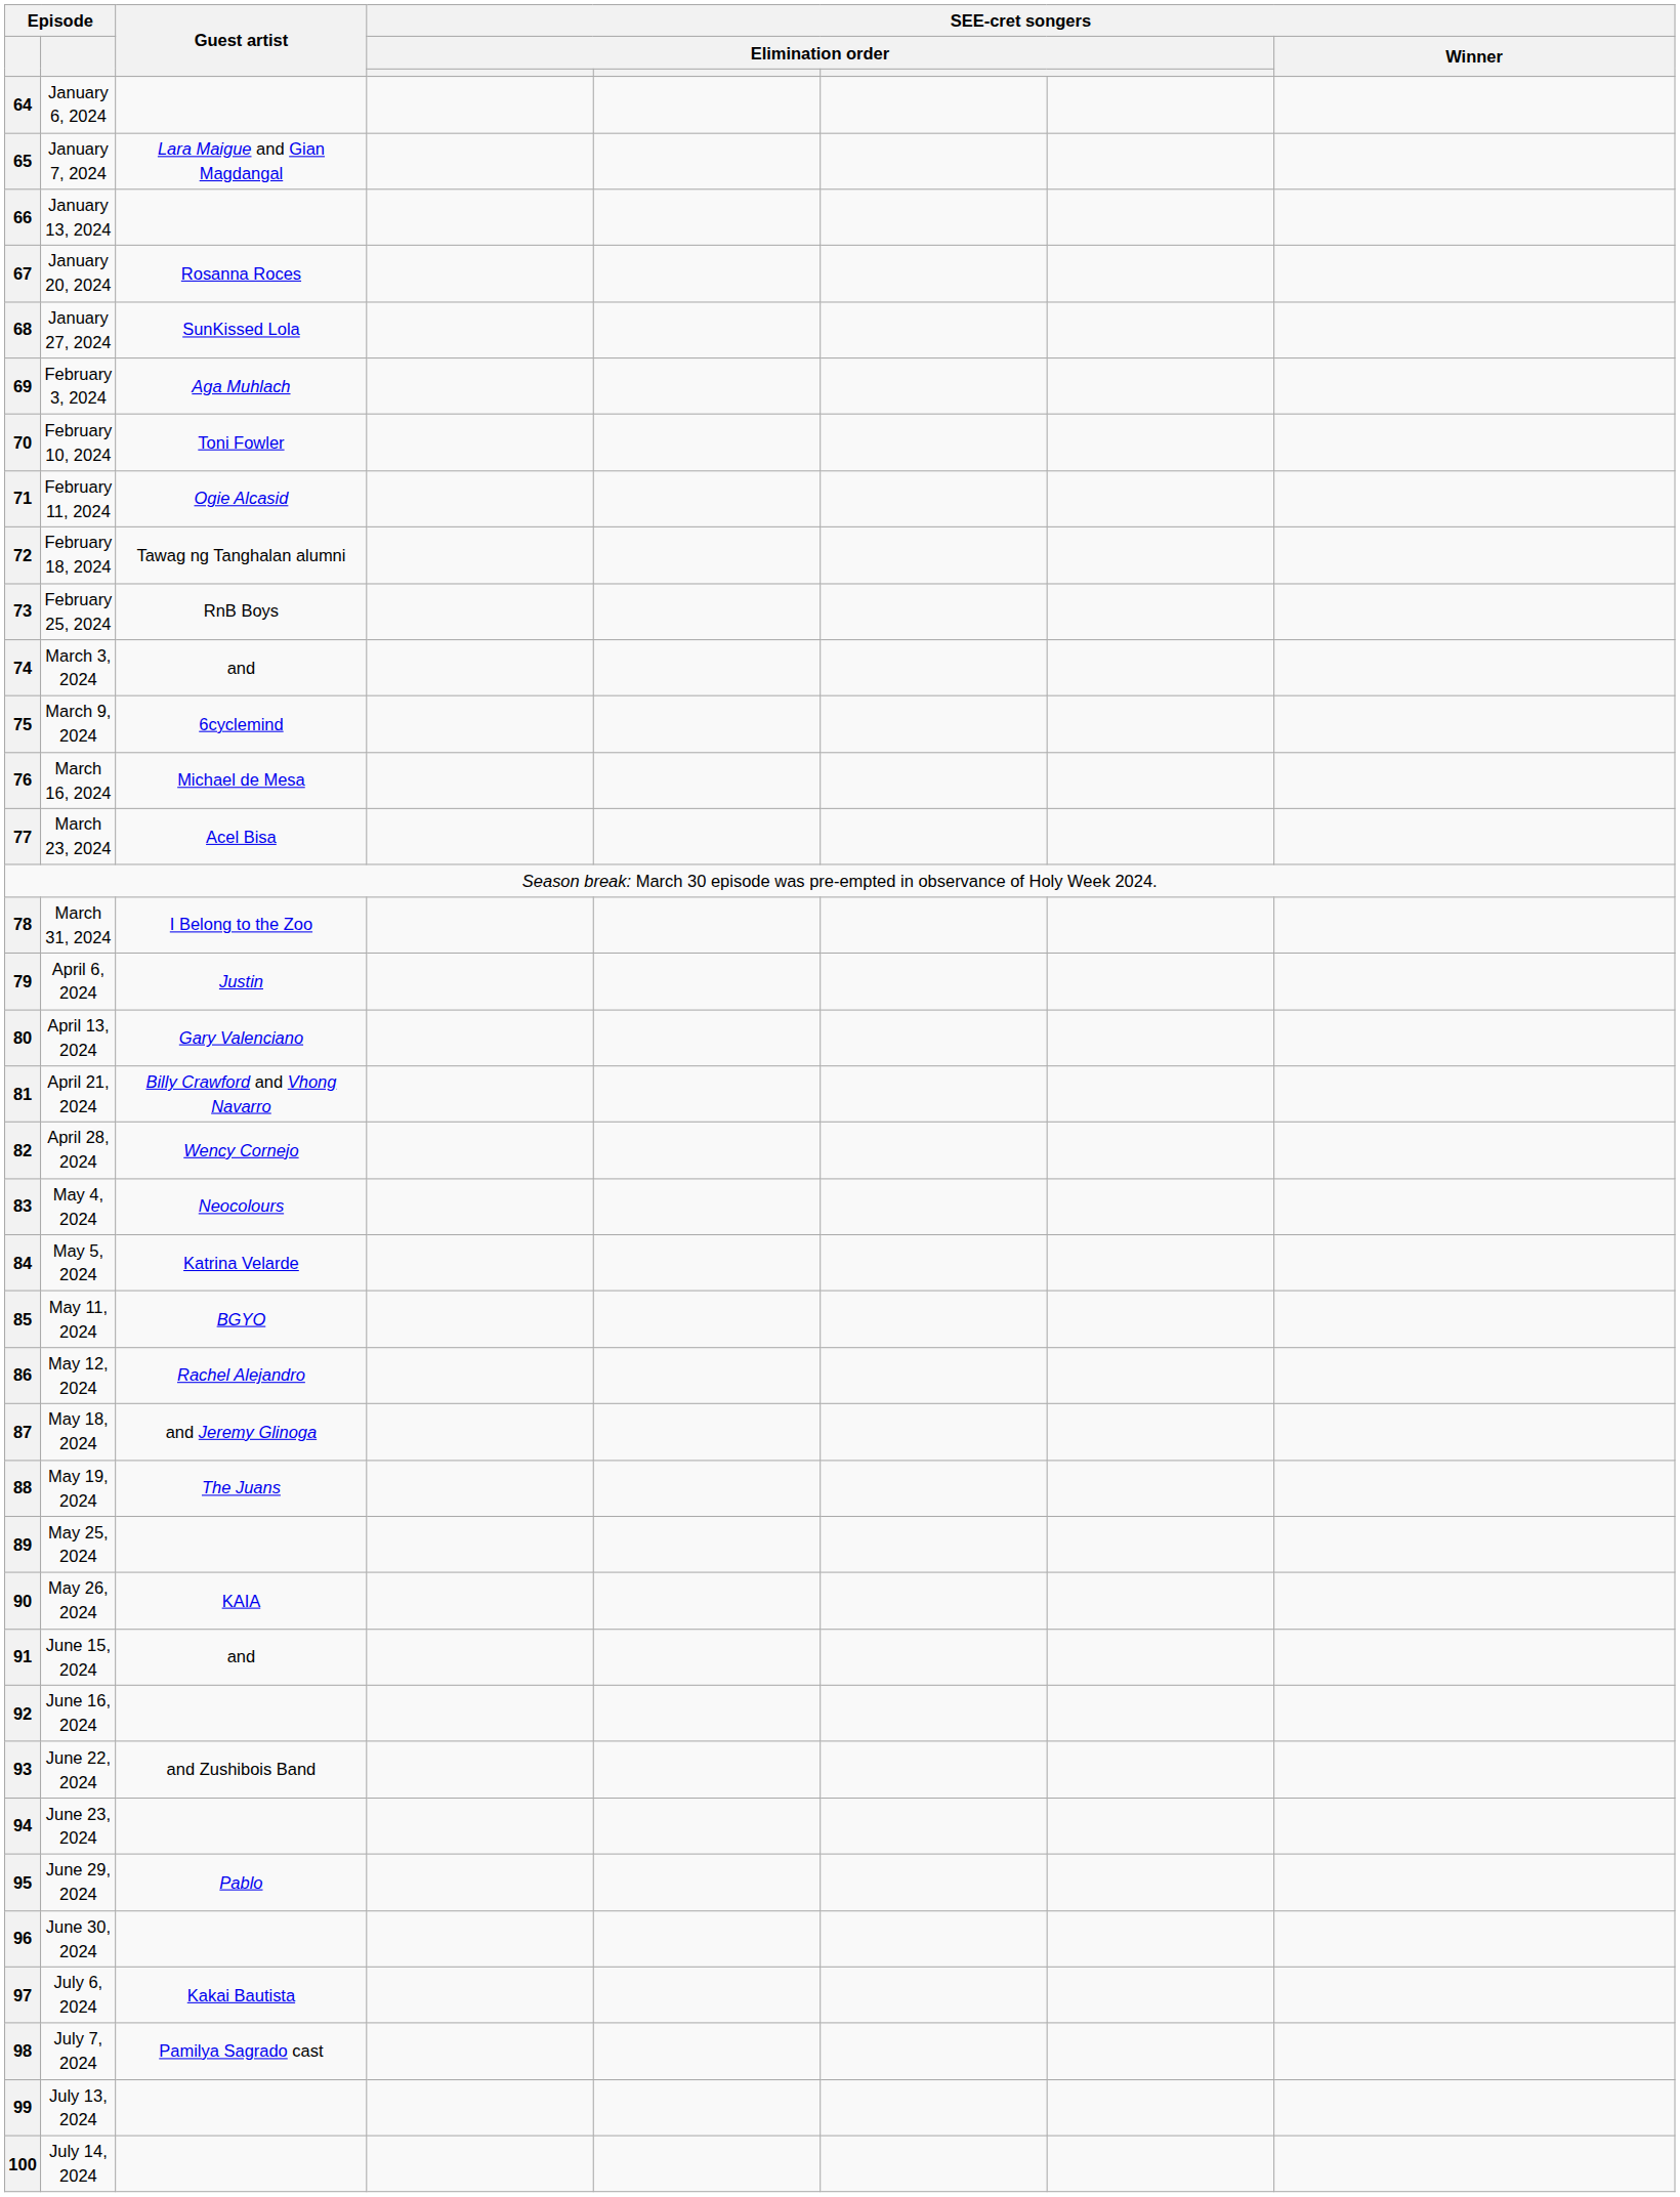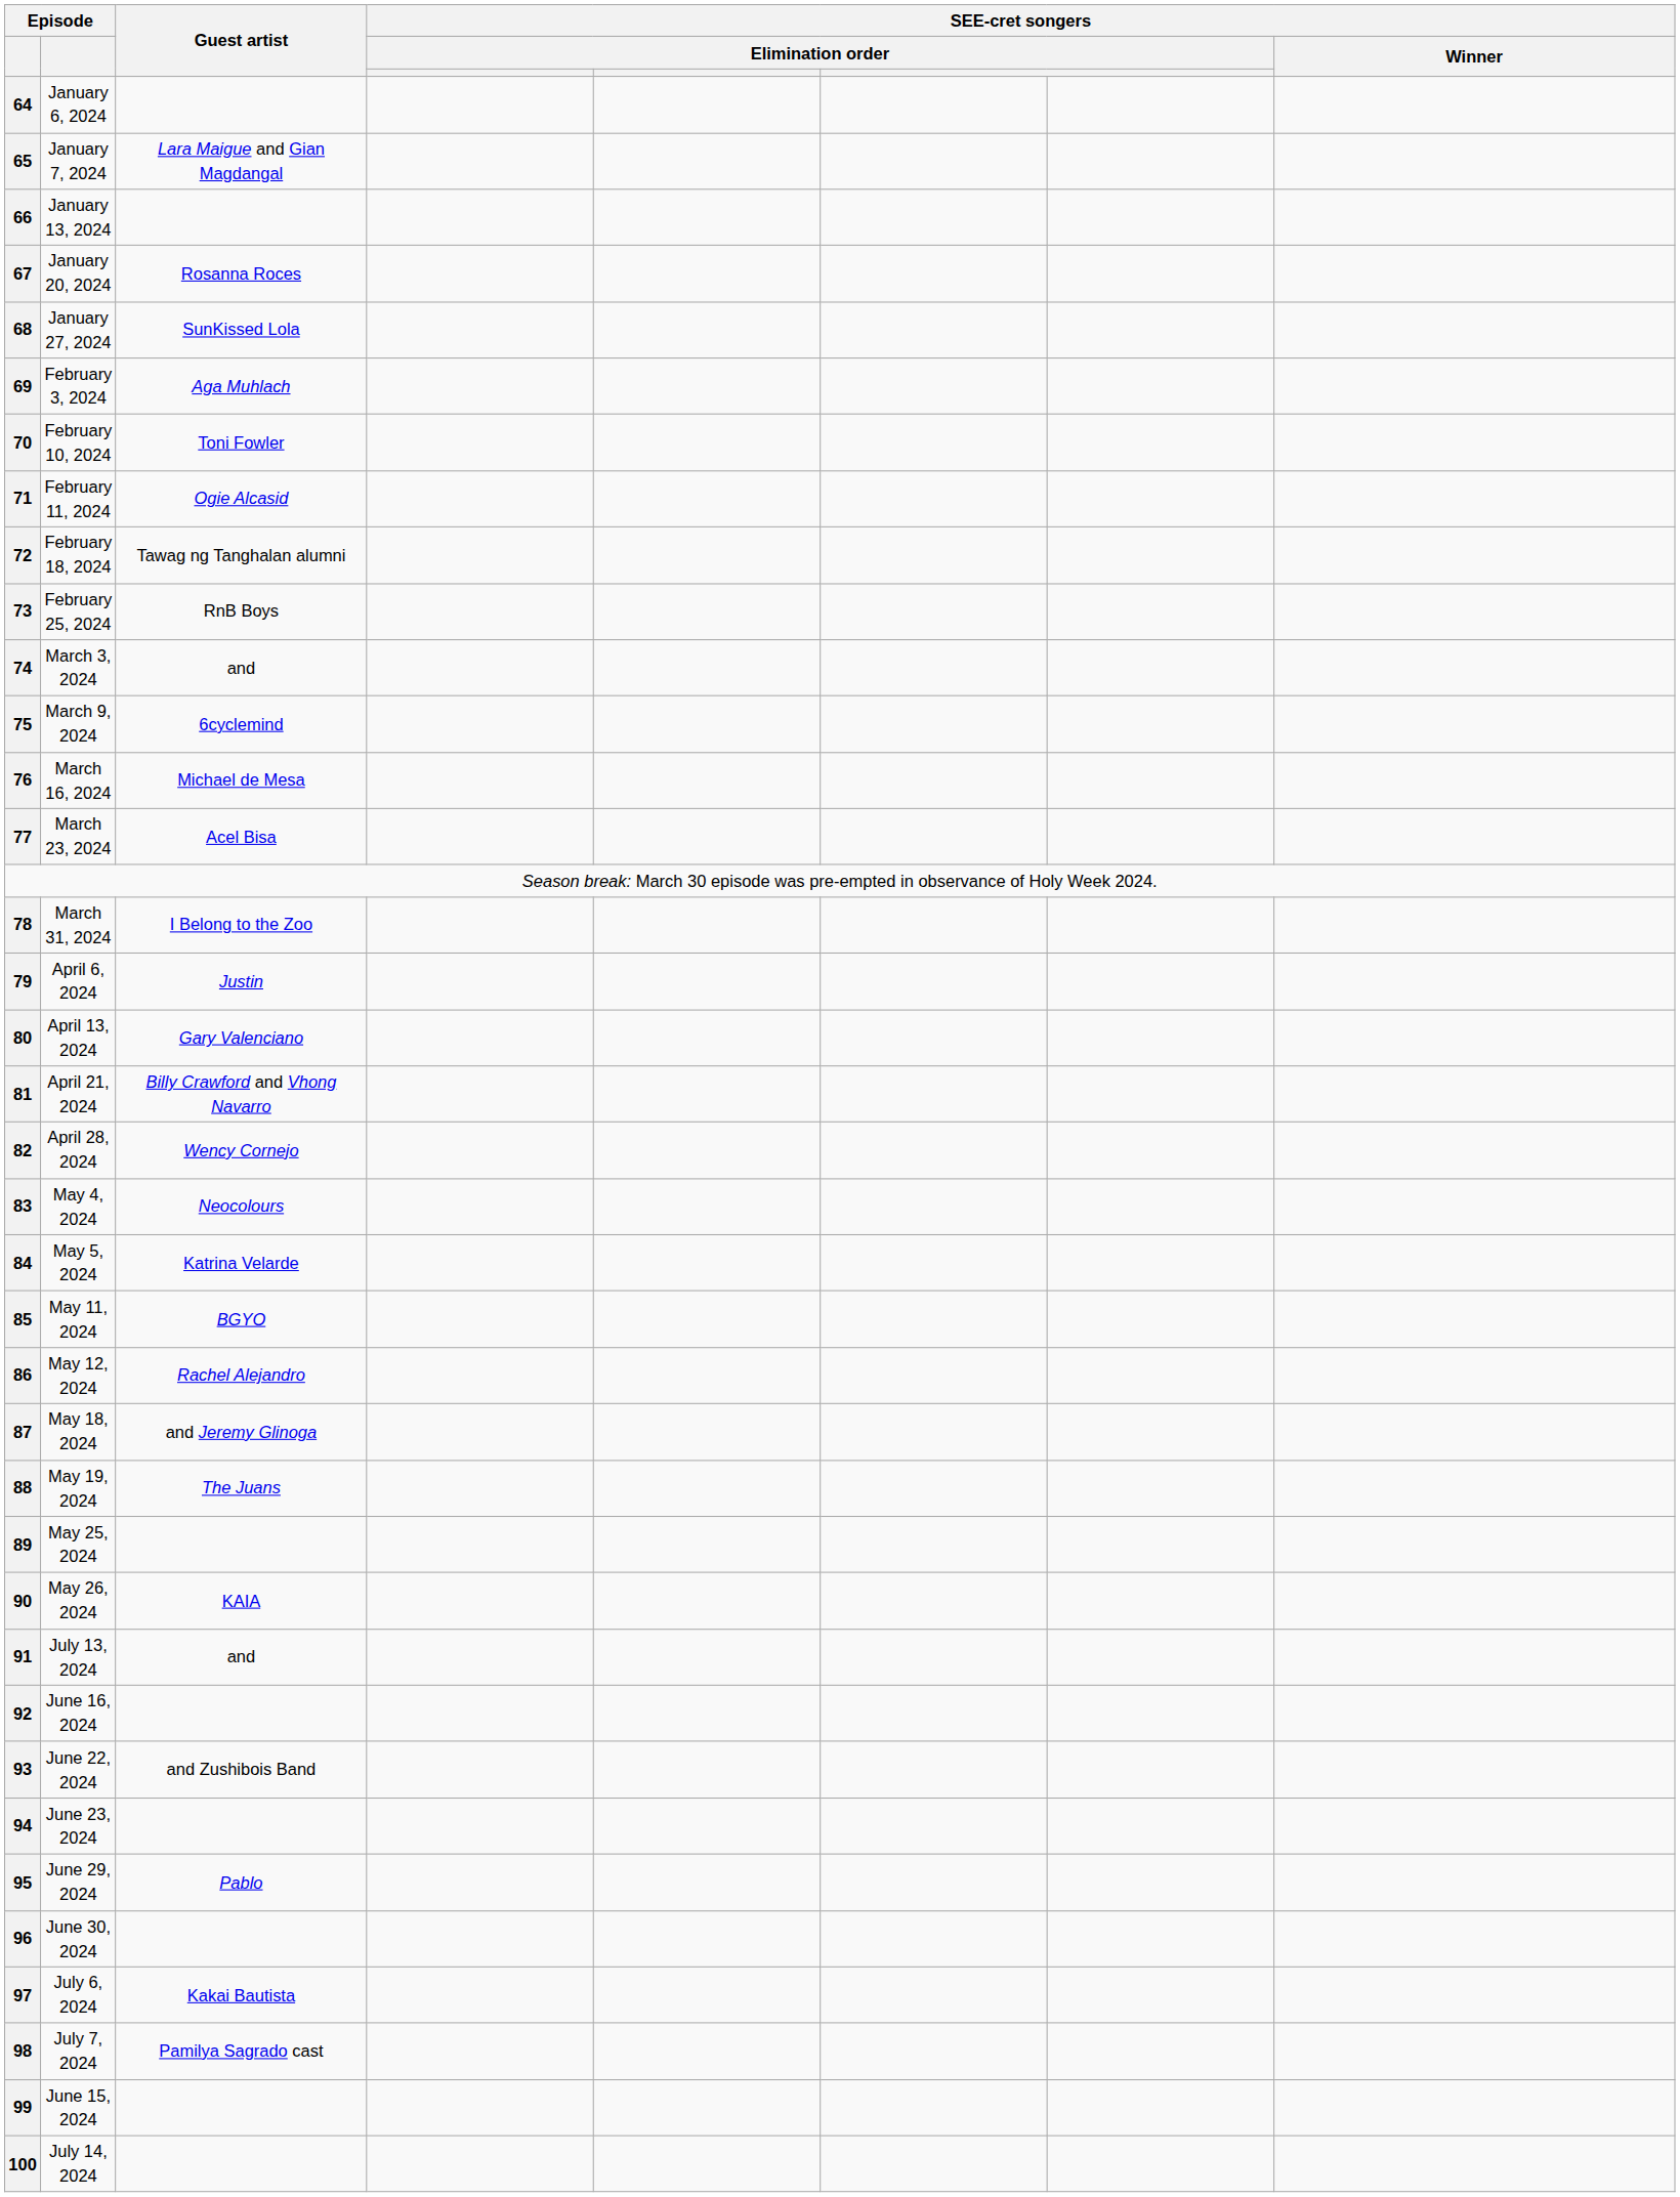91 | column 2: June 15, 2024 -> July 13, 2024
99 | column 2: July 13, 2024 -> June 15, 2024
